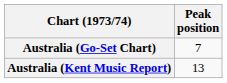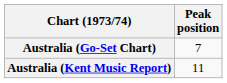Australia (Kent Music Report) | Peak position: 13 -> 11
